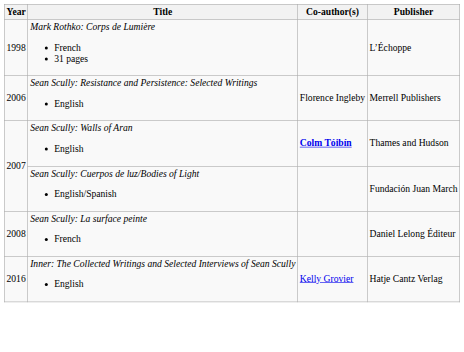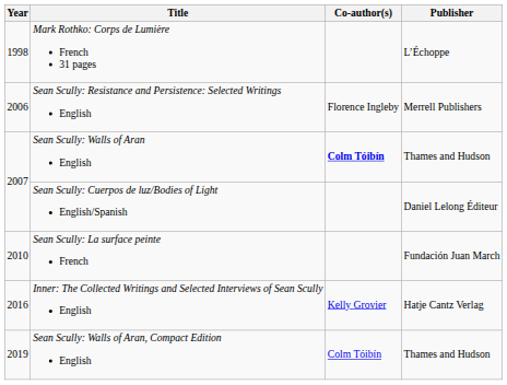Sean Scully: Cuerpos de luz/Bodies of Light English/Spanish | Publisher: Fundación Juan March -> Daniel Lelong Éditeur
Sean Scully: La surface peinte French | Year: 2008 -> 2010
Sean Scully: La surface peinte French | Publisher: Daniel Lelong Éditeur -> Fundación Juan March
+ row: 2019 | Sean Scully: Walls of Aran, Compact Edition English | Colm Tóibín | Thames and Hudson
